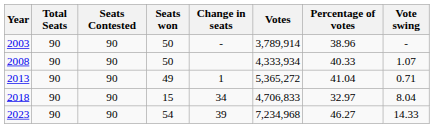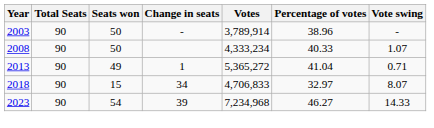- column: Seats Contested | 90 | 90 | 90 | 90 | 90
2008 | Votes: 4,333,934 -> 4,333,234
2018 | Vote swing: 8.04 -> 8.07
